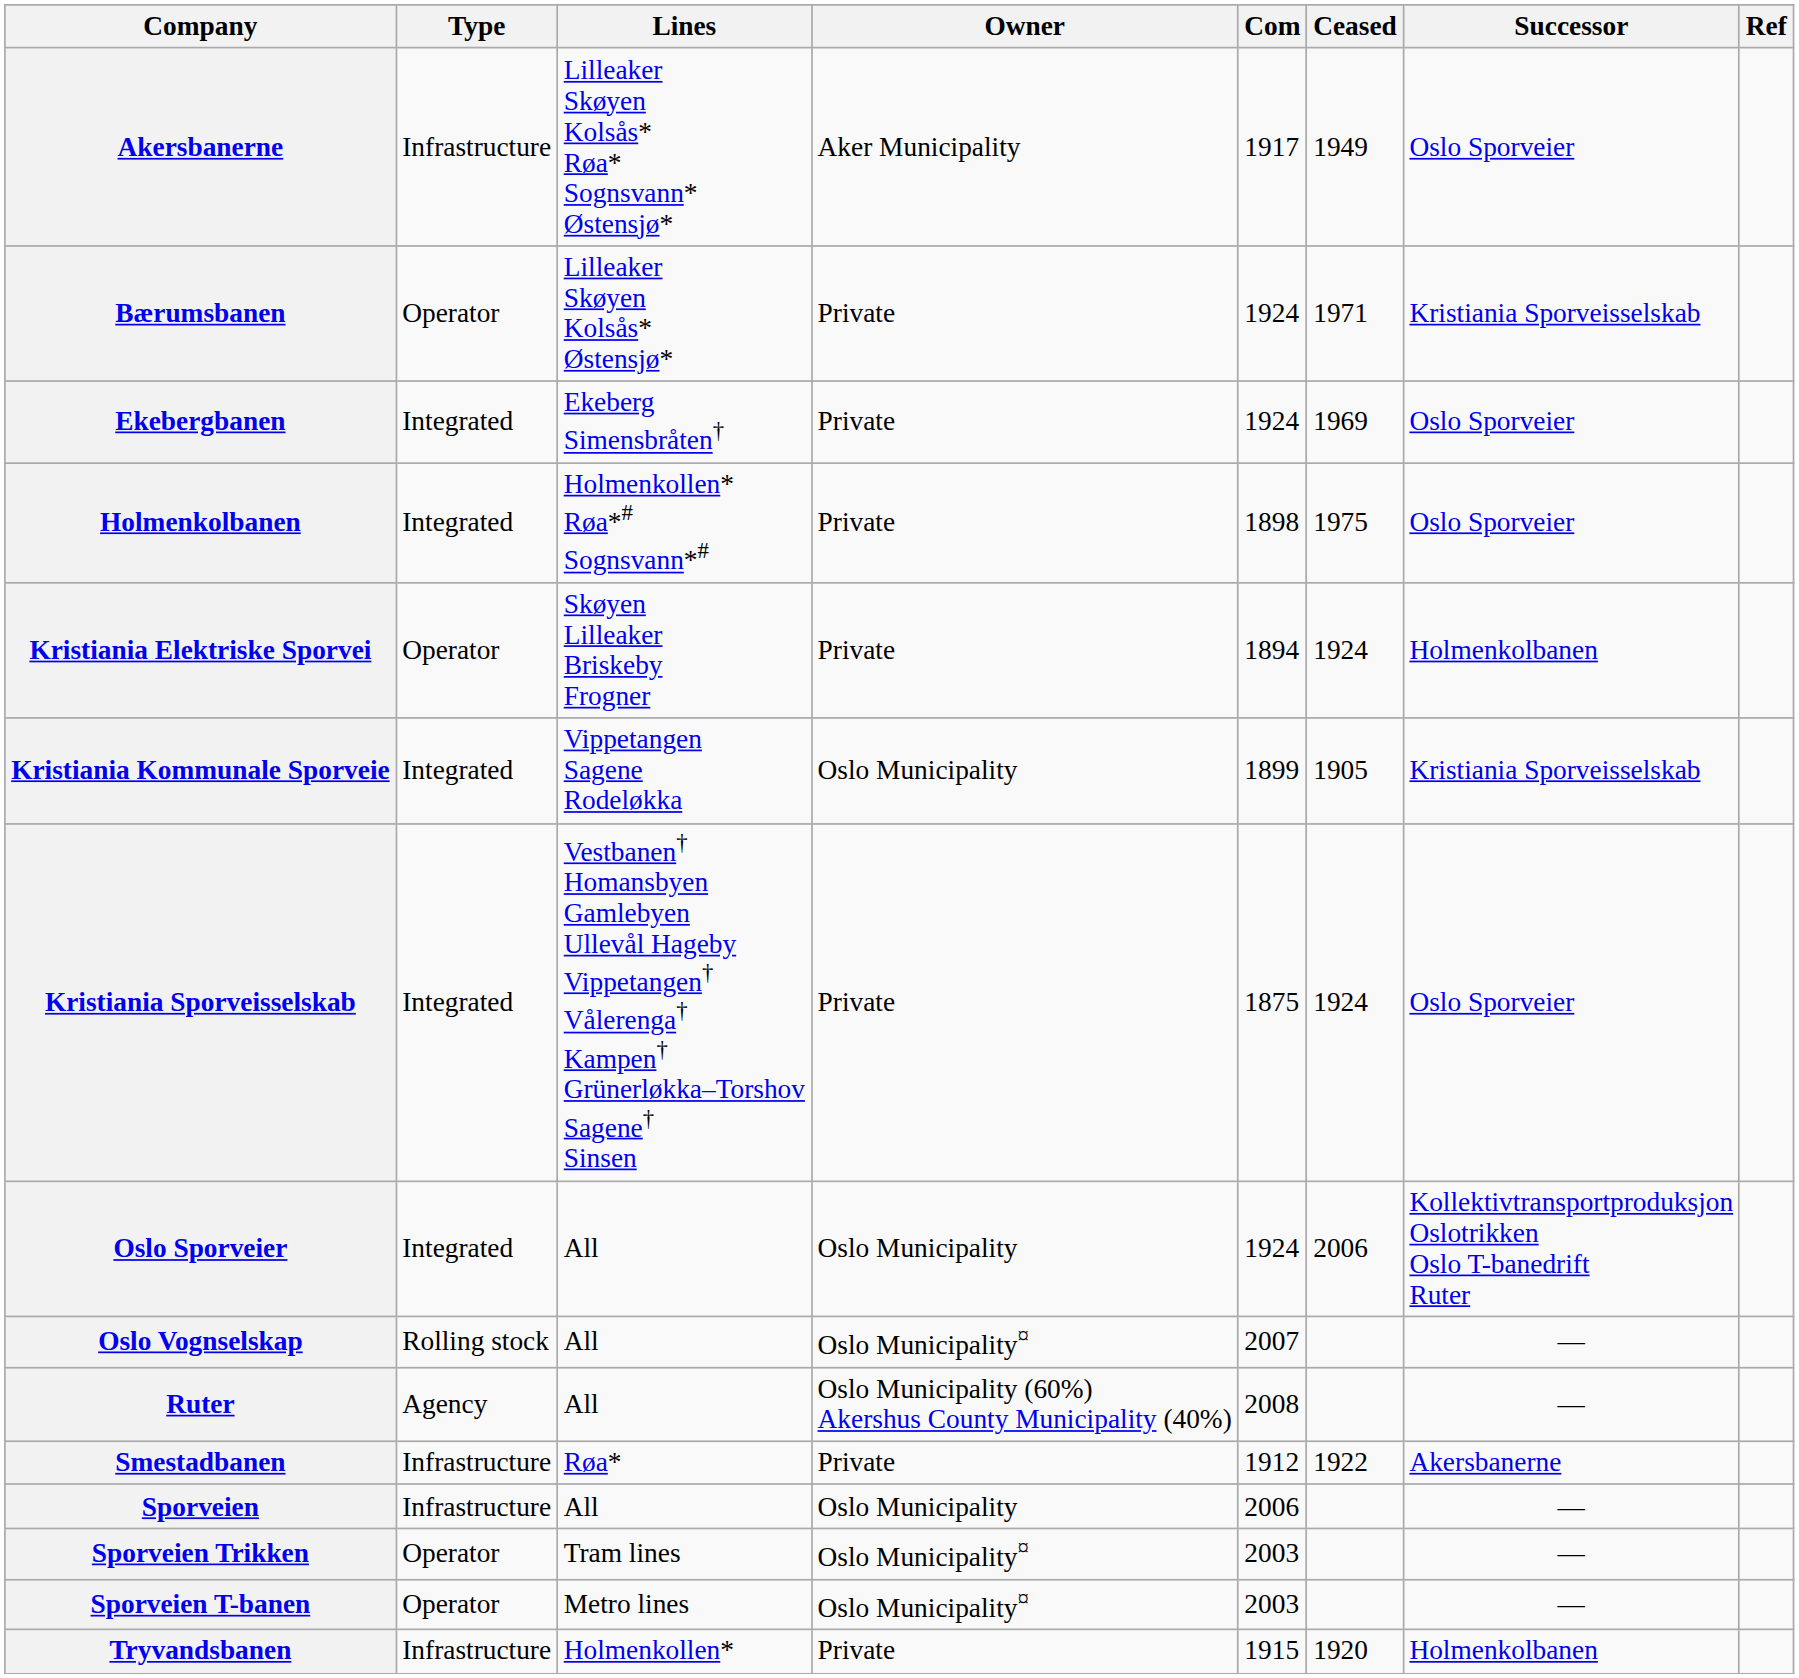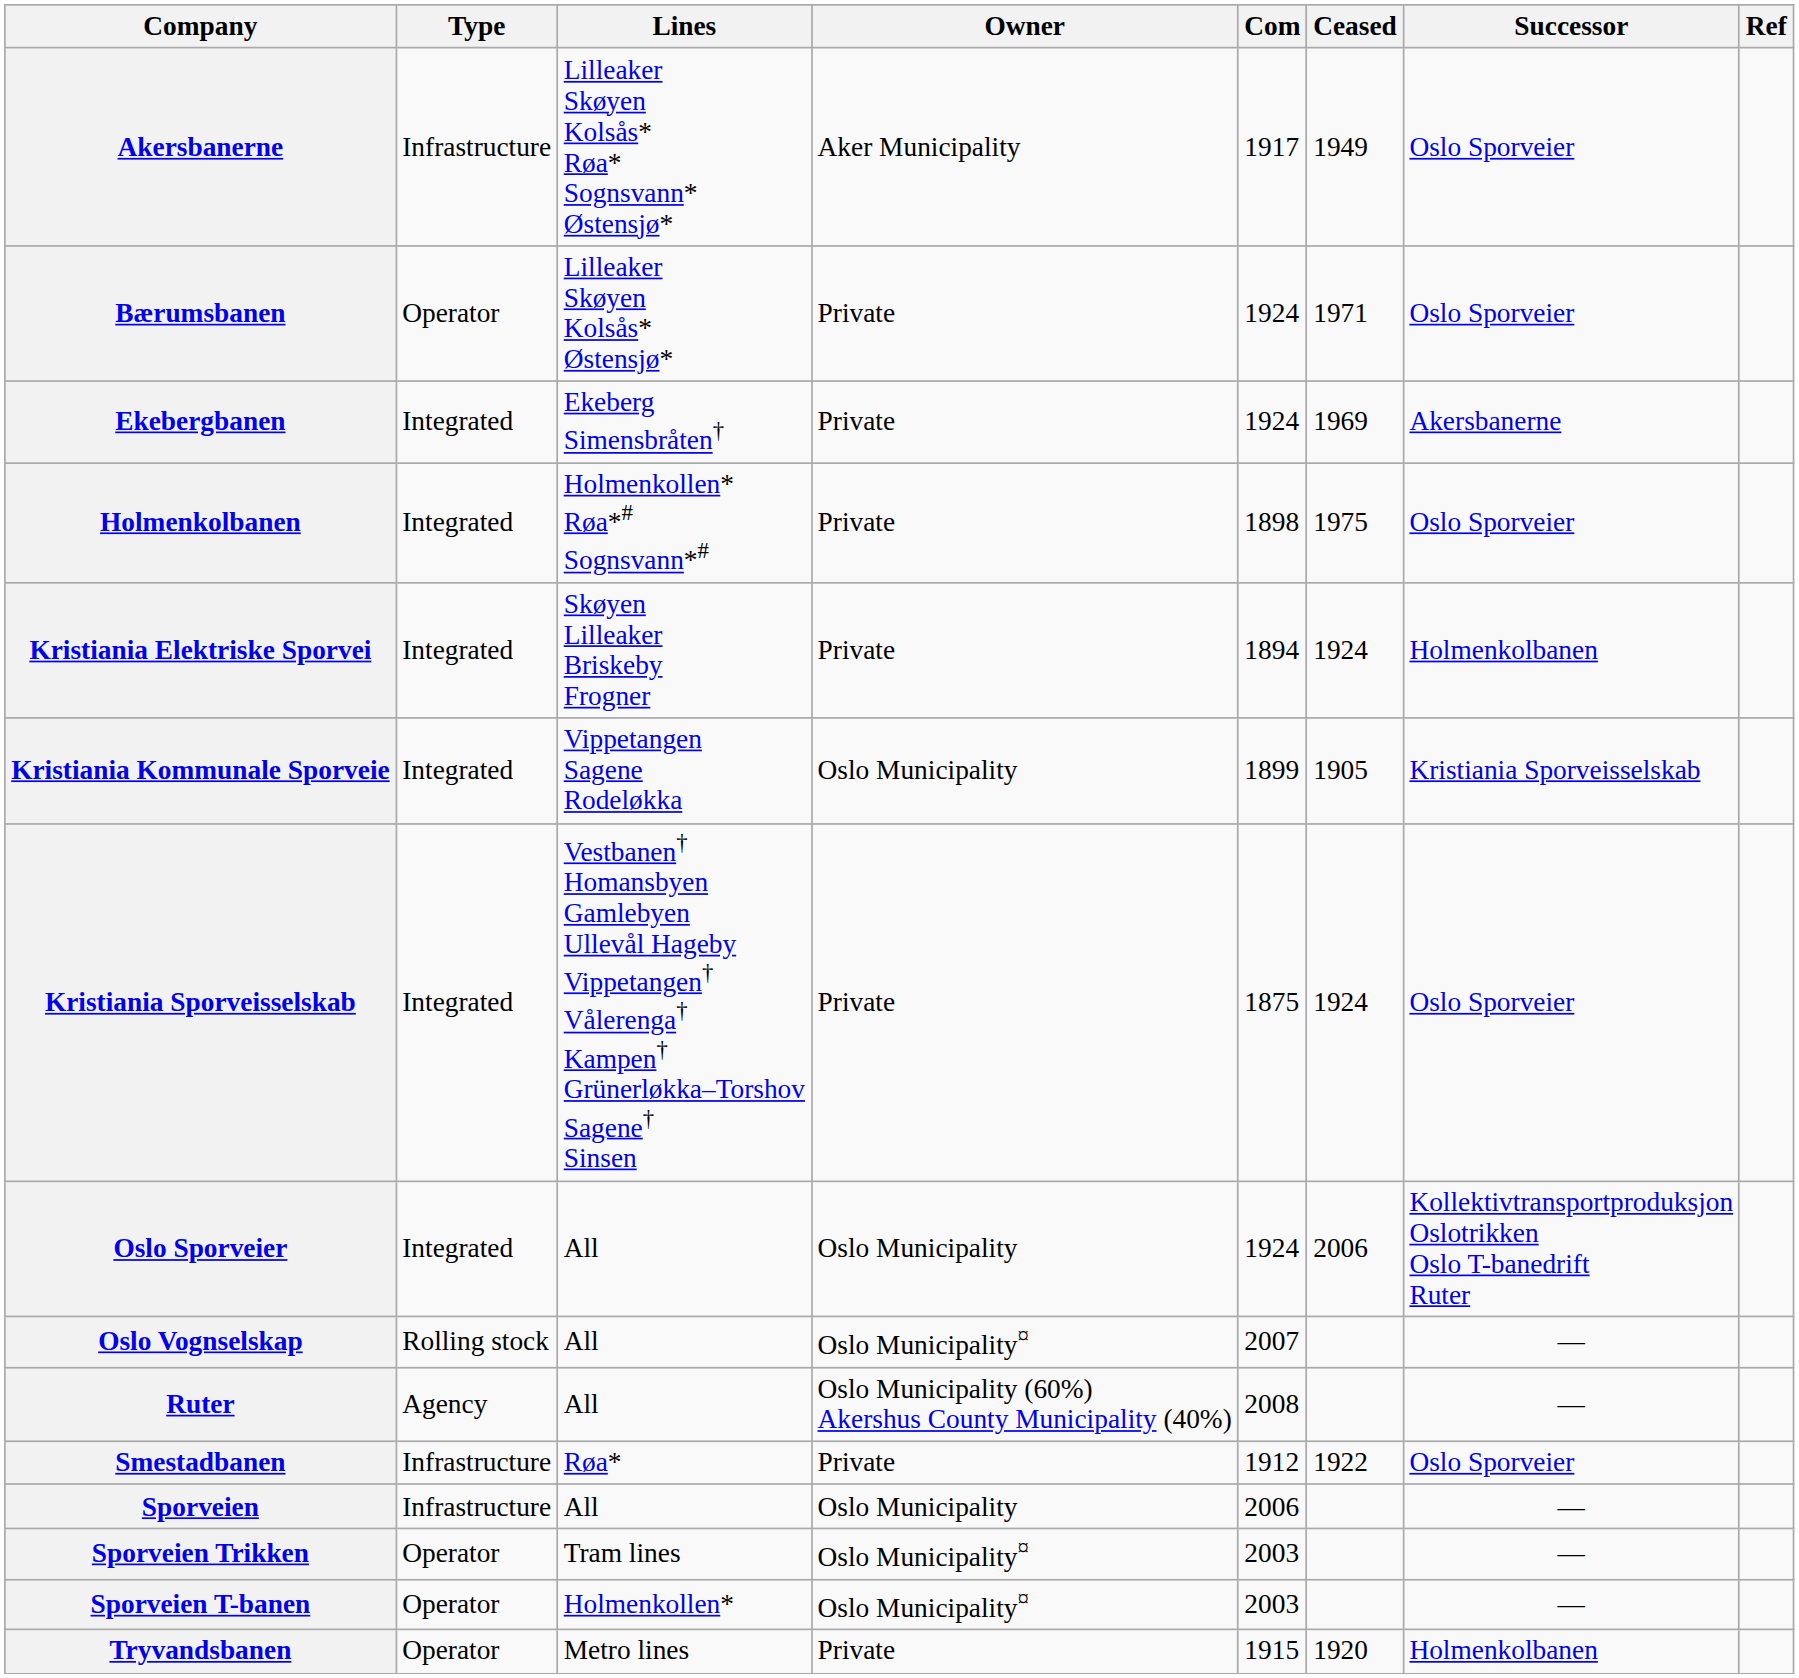Bærumsbanen | Successor: Kristiania Sporveisselskab -> Oslo Sporveier
Ekebergbanen | Successor: Oslo Sporveier -> Akersbanerne
Kristiania Elektriske Sporvei | Type: Operator -> Integrated
Smestadbanen | Successor: Akersbanerne -> Oslo Sporveier
Sporveien T-banen | Lines: Metro lines -> Holmenkollen*
Tryvandsbanen | Type: Infrastructure -> Operator
Tryvandsbanen | Lines: Holmenkollen* -> Metro lines
